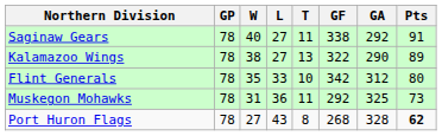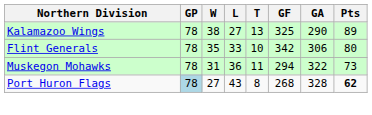- row: Saginaw Gears | 78 | 40 | 27 | 11 | 338 | 292 | 91
Kalamazoo Wings | GF: 322 -> 325
Flint Generals | GA: 312 -> 306
Muskegon Mohawks | GF: 292 -> 294
Muskegon Mohawks | GA: 325 -> 322
Port Huron Flags | GP: no background -> lightblue background
